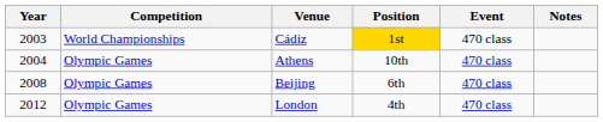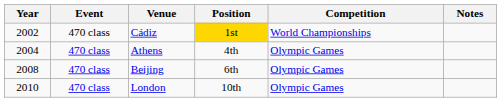columns swapped: Competition <-> Event
Cádiz | Year: 2003 -> 2002
Athens | Position: 10th -> 4th
London | Year: 2012 -> 2010
London | Position: 4th -> 10th
